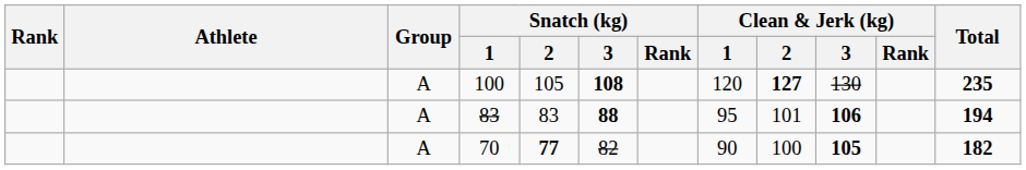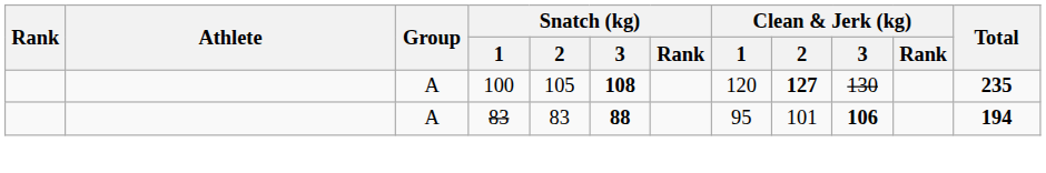- row: A | 70 | 77 | 82 | 90 | 100 | 105 | 182
